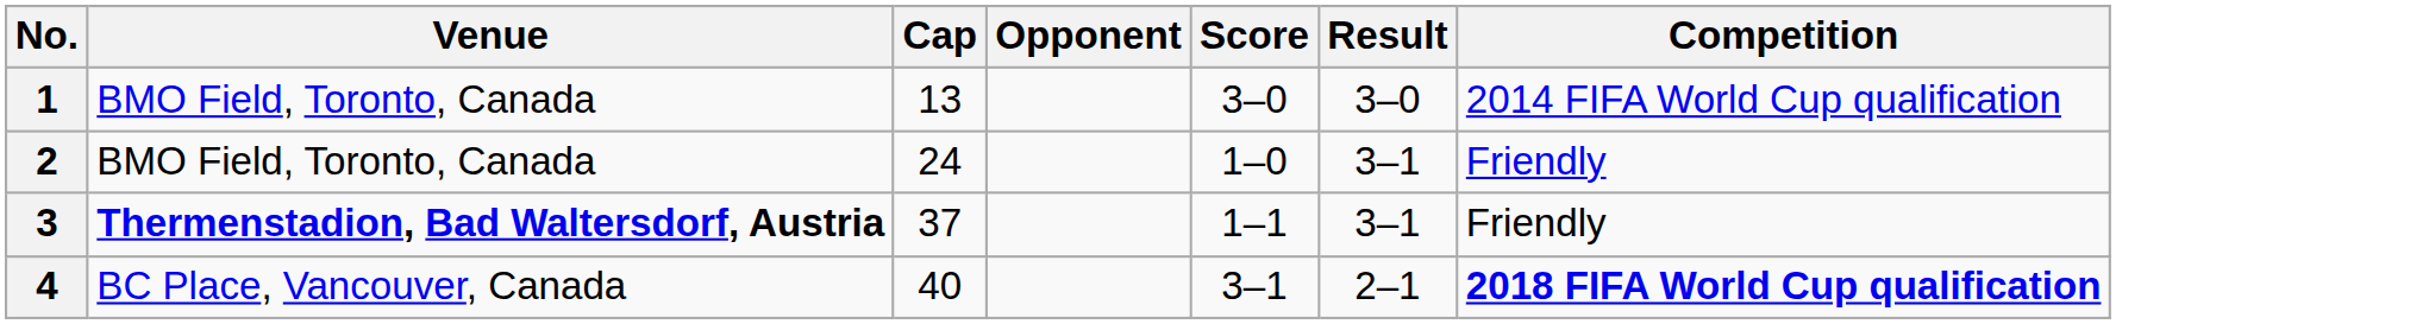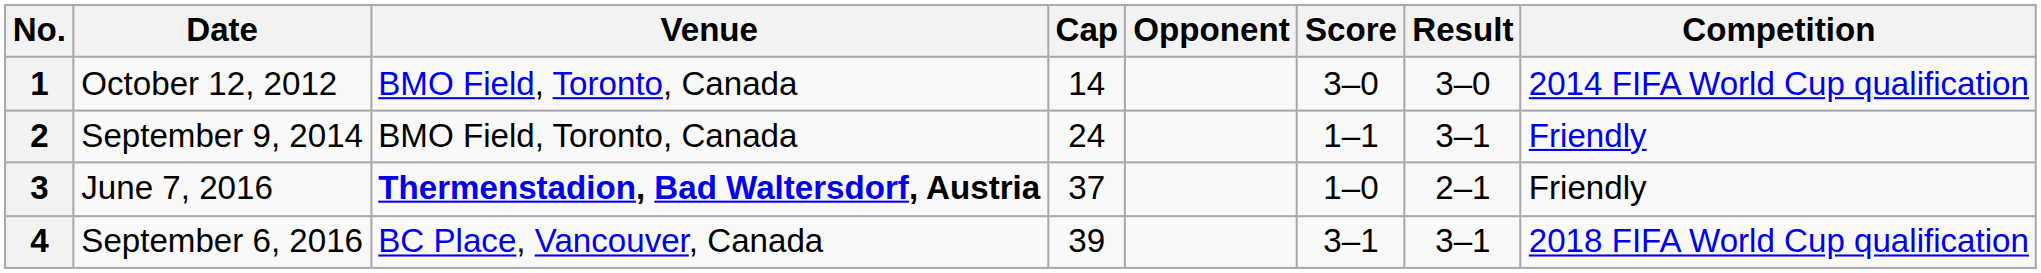+ column: Date | October 12, 2012 | September 9, 2014 | June 7, 2016 | September 6, 2016
1 | Cap: 13 -> 14
2 | Score: 1–0 -> 1–1
3 | Score: 1–1 -> 1–0
3 | Result: 3–1 -> 2–1
4 | Cap: 40 -> 39
4 | Result: 2–1 -> 3–1
4 | Competition: bold -> normal
